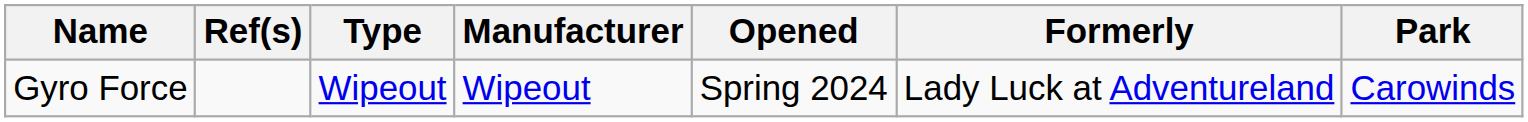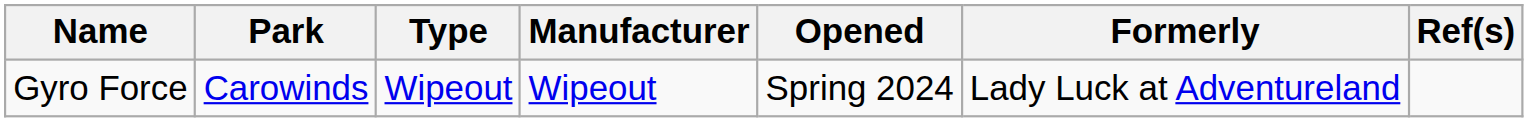columns swapped: Park <-> Ref(s)
